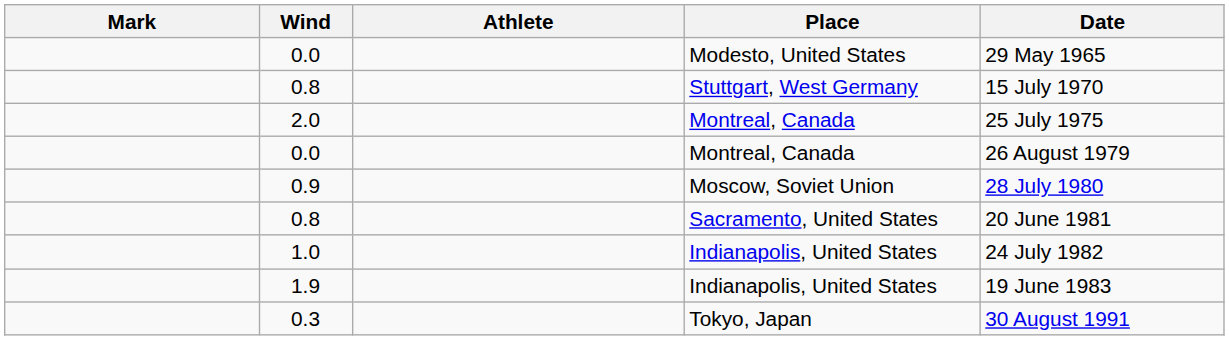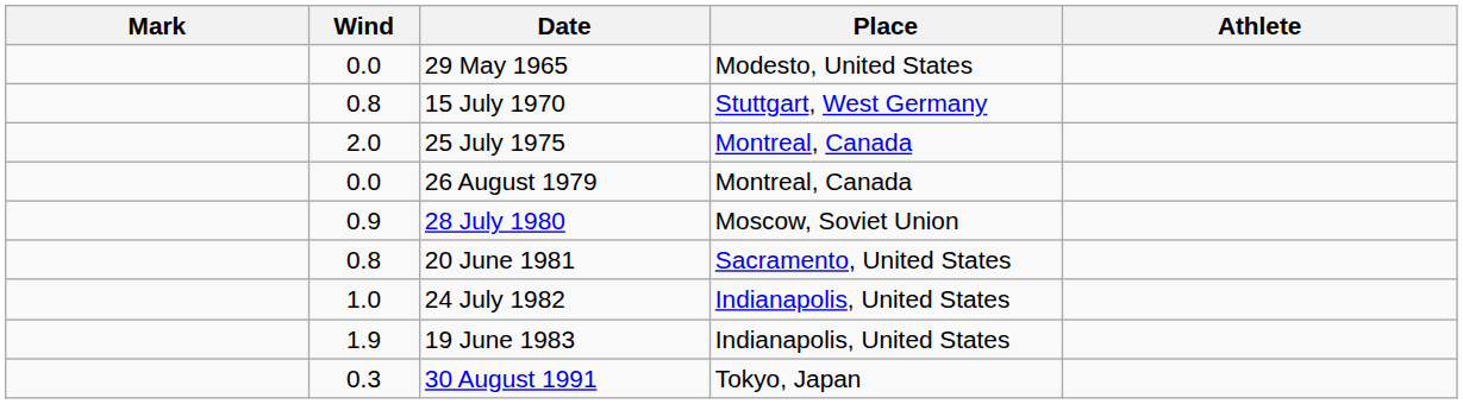columns swapped: Athlete <-> Date
